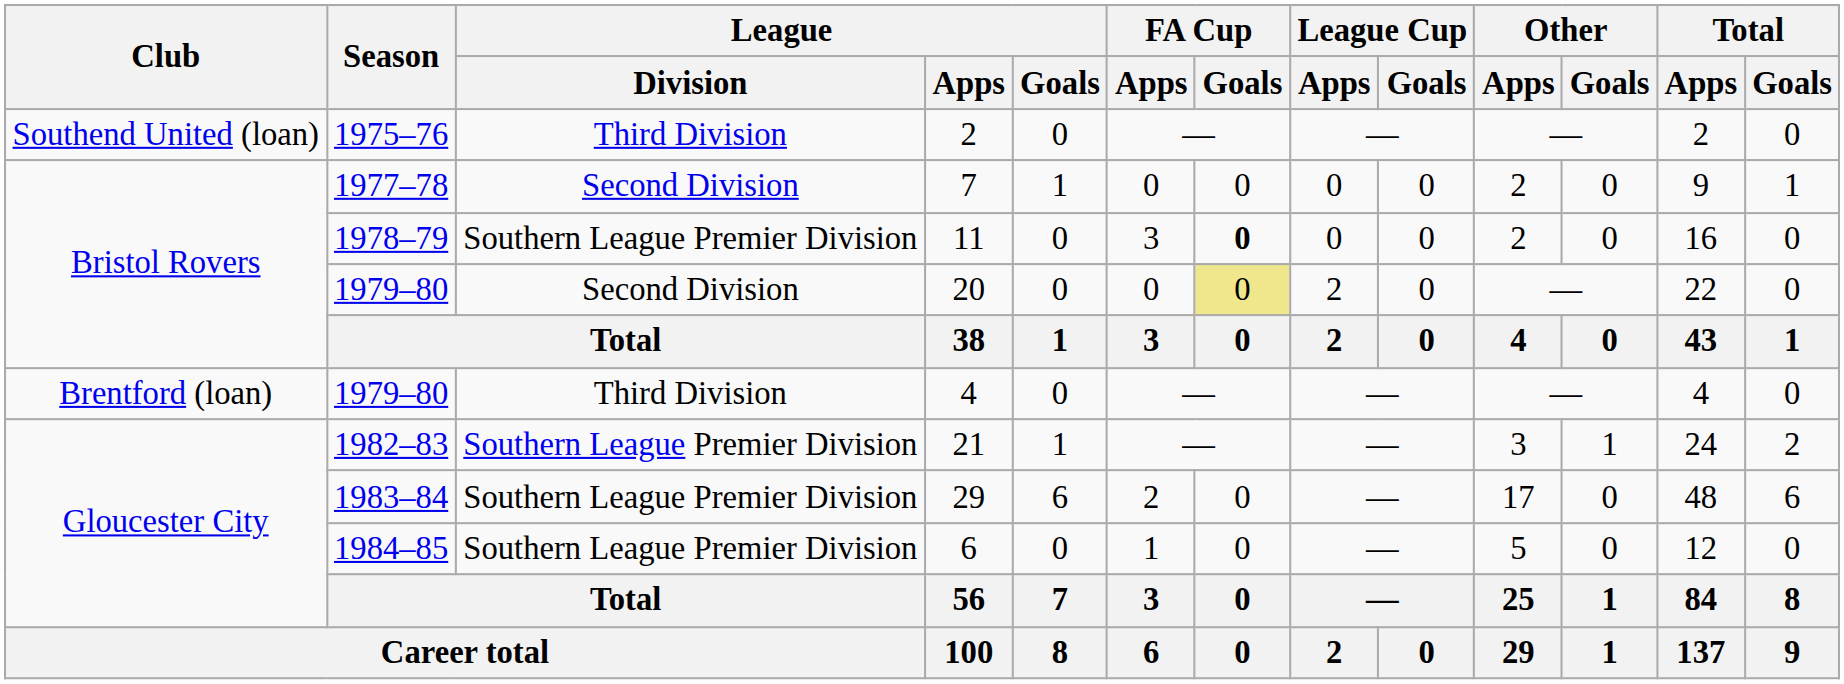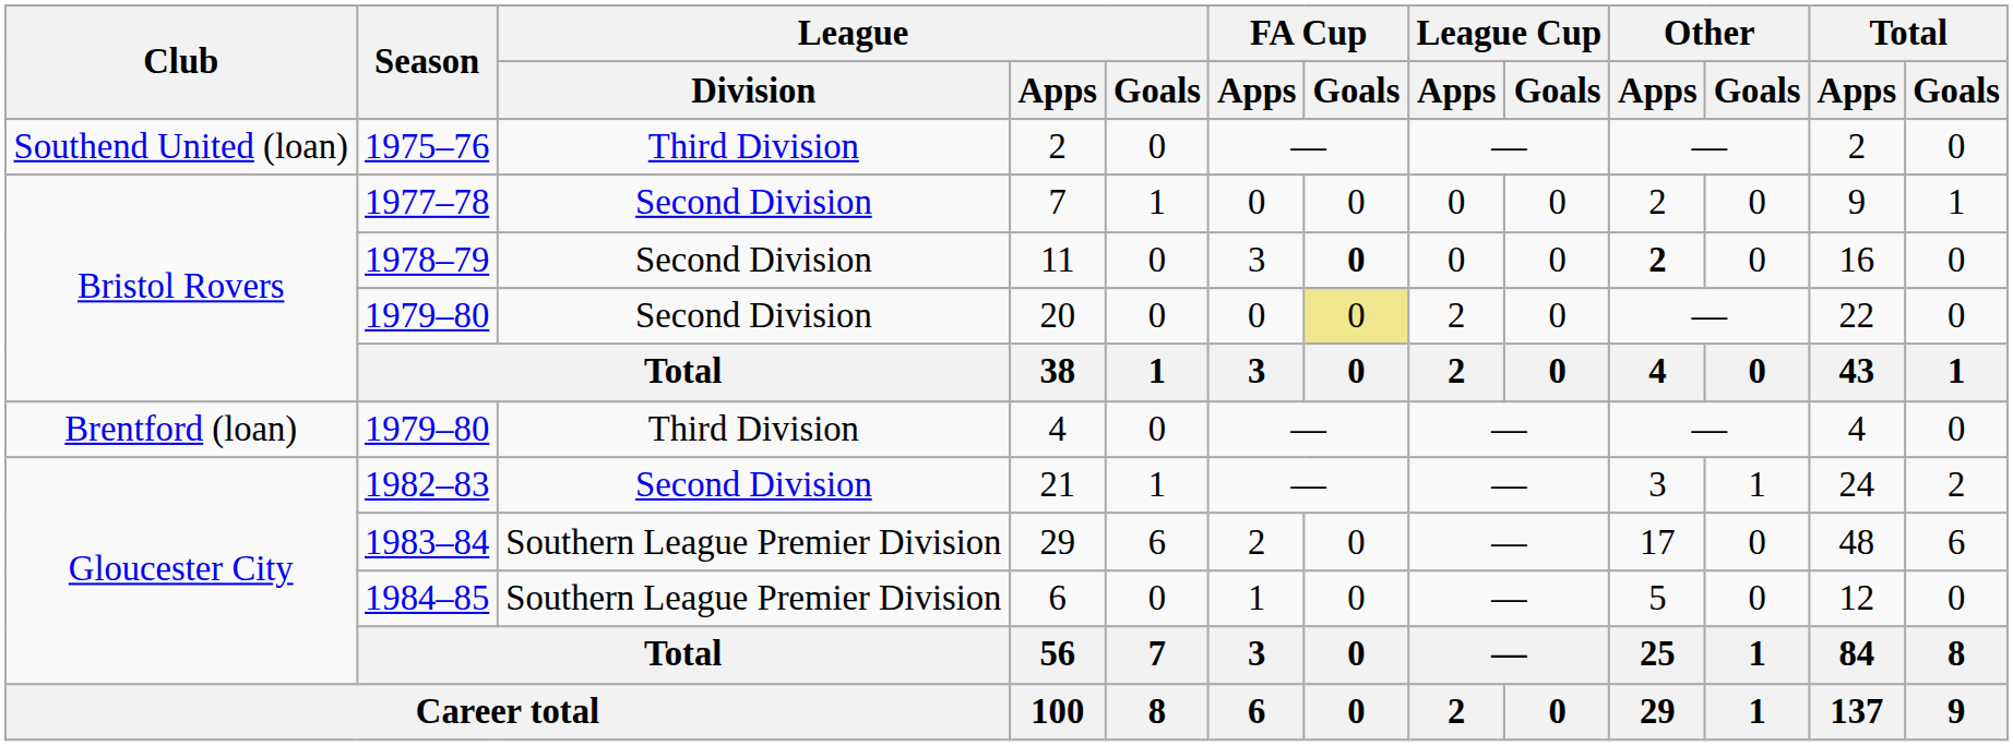11 | League / Division: Southern League Premier Division -> Second Division
11 | Other / Apps: normal -> bold
21 | League / Division: Southern League Premier Division -> Second Division
